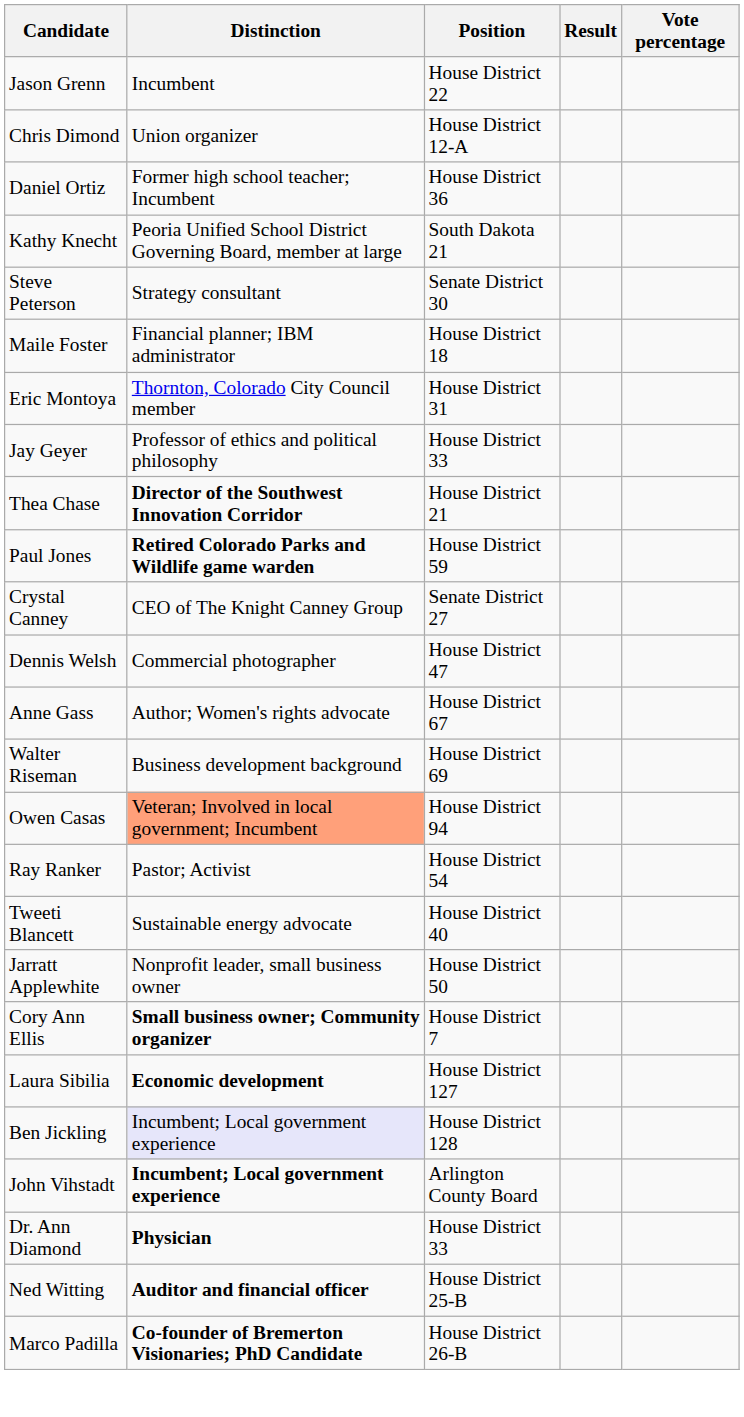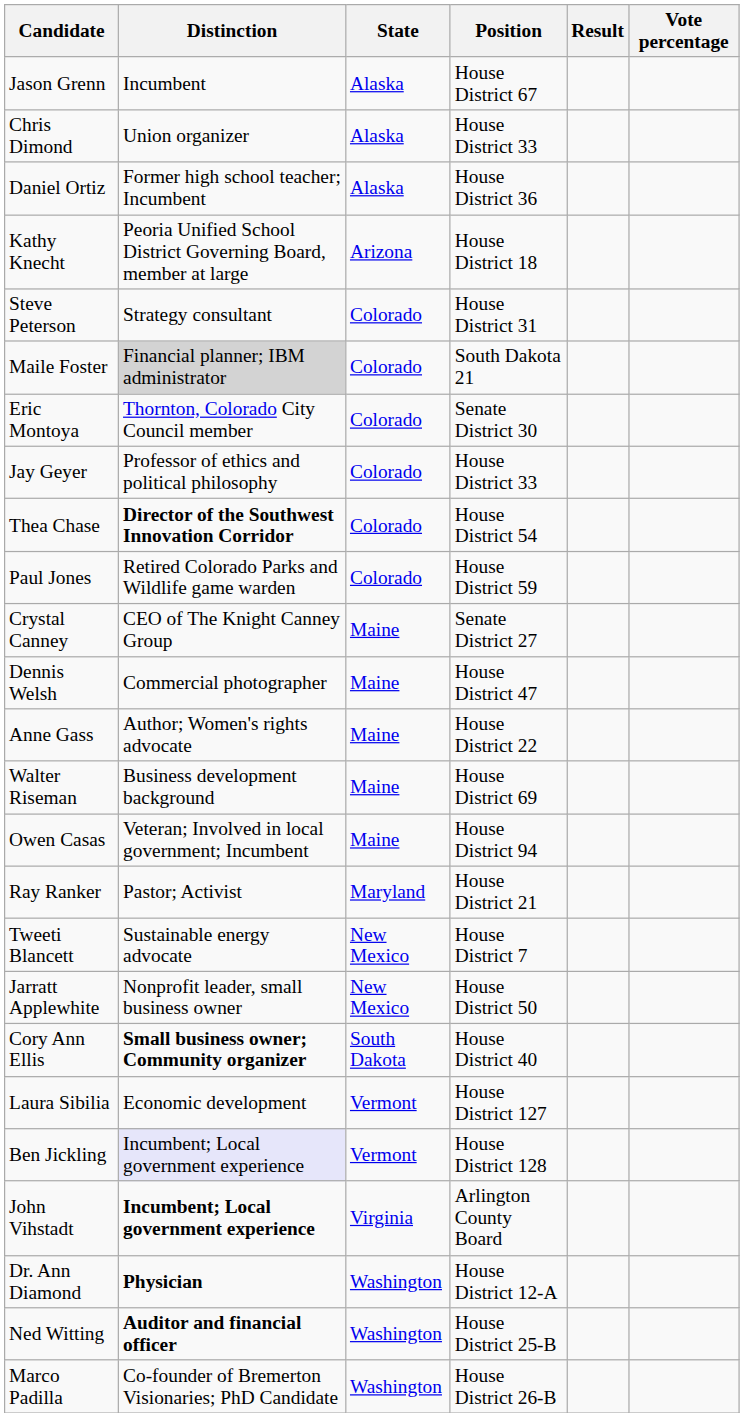+ column: State | Alaska | Alaska | Alaska | Arizona | Colorado | Colorado | Colorado | Colorado | Colorado | Colorado | Maine | Maine | Maine | Maine | Maine | Maryland | New Mexico | New Mexico | South Dakota | Vermont | Vermont | Virginia | Washington | Washington | Washington
Jason Grenn | Position: House District 22 -> House District 67
Chris Dimond | Position: House District 12-A -> House District 33
Kathy Knecht | Position: South Dakota 21 -> House District 18
Steve Peterson | Position: Senate District 30 -> House District 31
Maile Foster | Distinction: no background -> lightgrey background
Maile Foster | Position: House District 18 -> South Dakota 21
Eric Montoya | Position: House District 31 -> Senate District 30
Thea Chase | Position: House District 21 -> House District 54
Paul Jones | Distinction: bold -> normal
Anne Gass | Position: House District 67 -> House District 22
Owen Casas | Distinction: lightsalmon background -> no background
Ray Ranker | Position: House District 54 -> House District 21
Tweeti Blancett | Position: House District 40 -> House District 7
Cory Ann Ellis | Position: House District 7 -> House District 40
Laura Sibilia | Distinction: bold -> normal
Dr. Ann Diamond | Position: House District 33 -> House District 12-A
Marco Padilla | Distinction: bold -> normal
